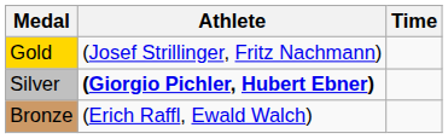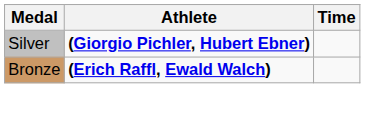- row: Gold | (Josef Strillinger, Fritz Nachmann)
Bronze | Athlete: normal -> bold
